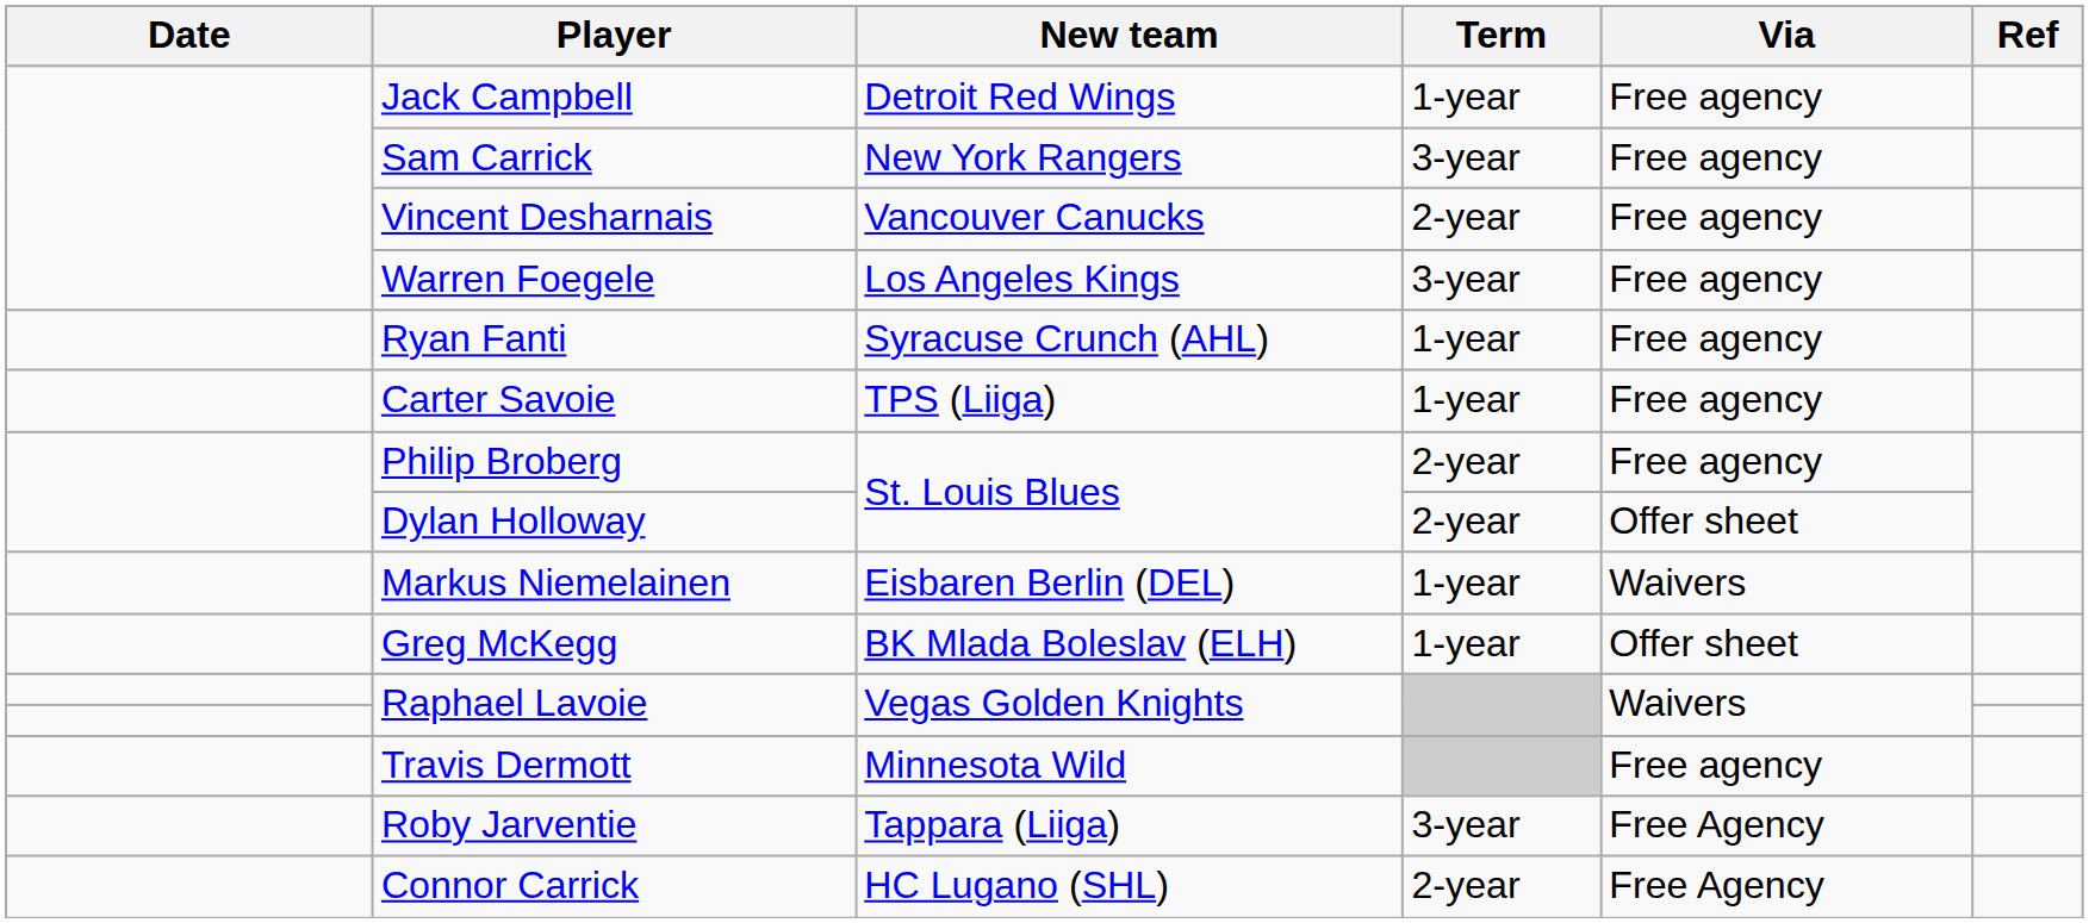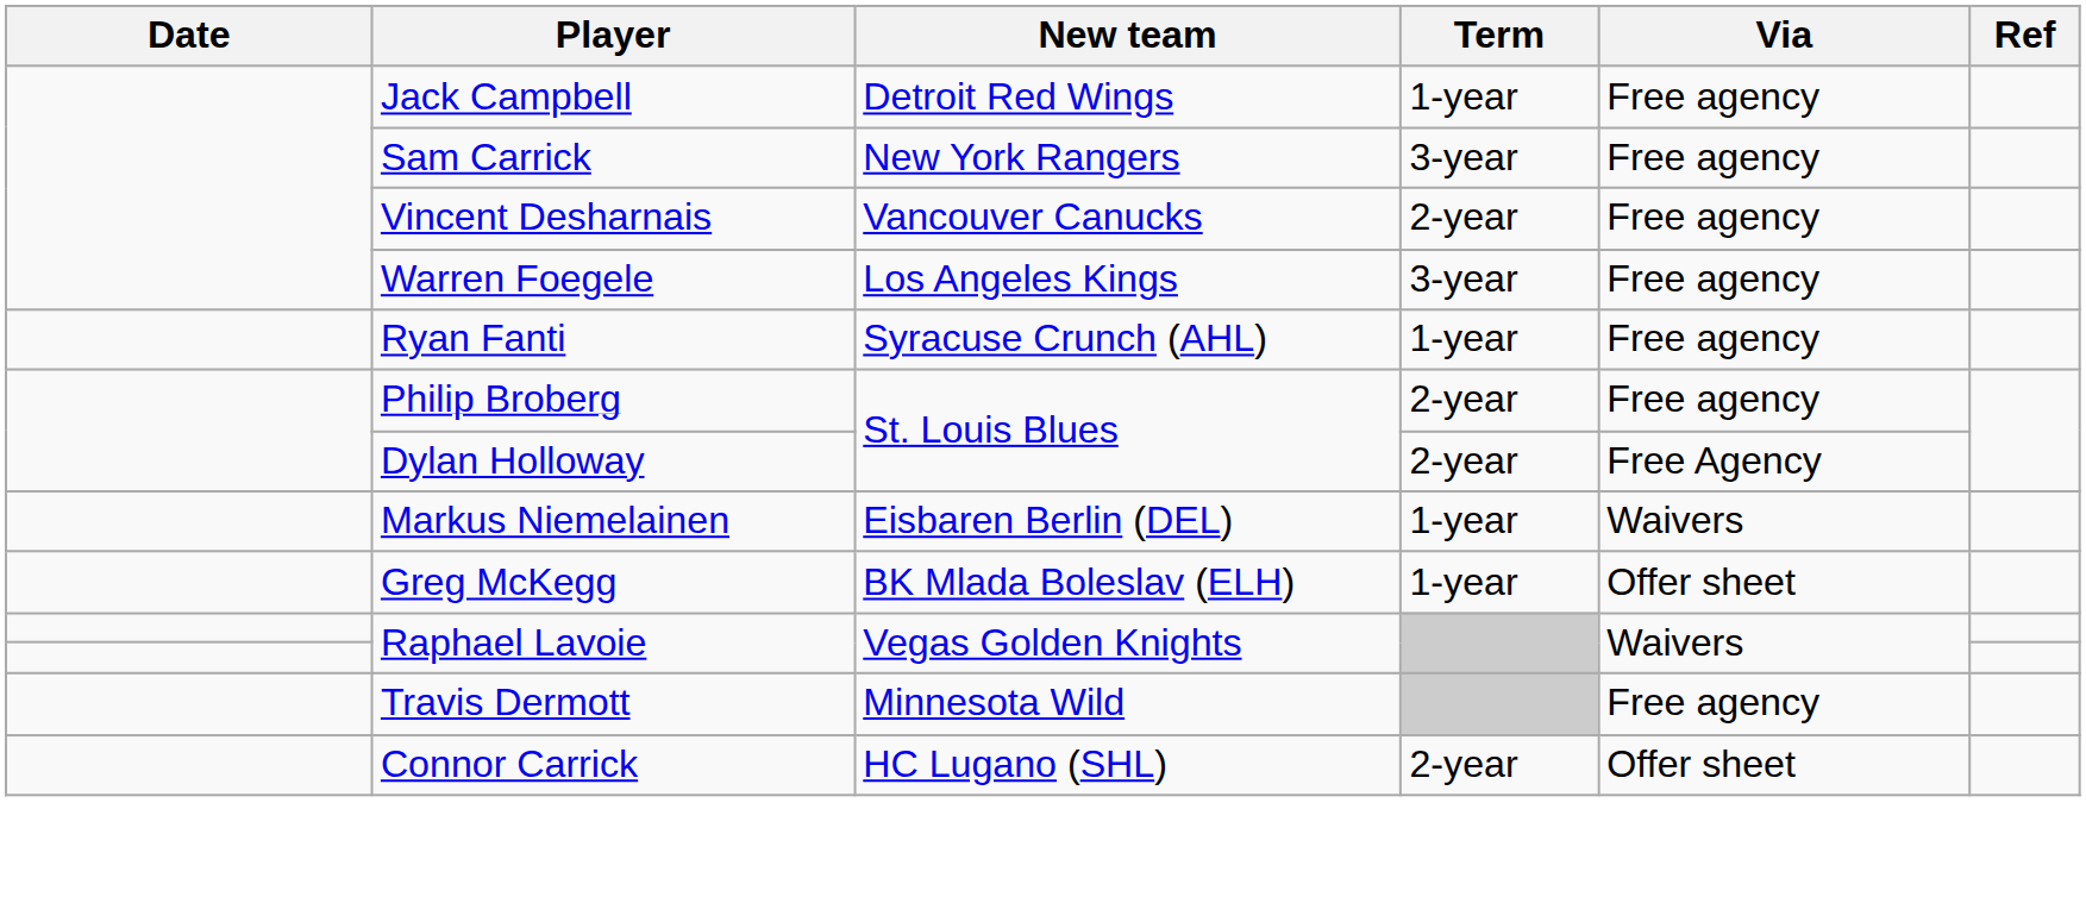- row: Carter Savoie | TPS (Liiga) | 1-year | Free agency
Dylan Holloway | Via: Offer sheet -> Free Agency
- row: Roby Jarventie | Tappara (Liiga) | 3-year | Free Agency
Connor Carrick | Via: Free Agency -> Offer sheet
